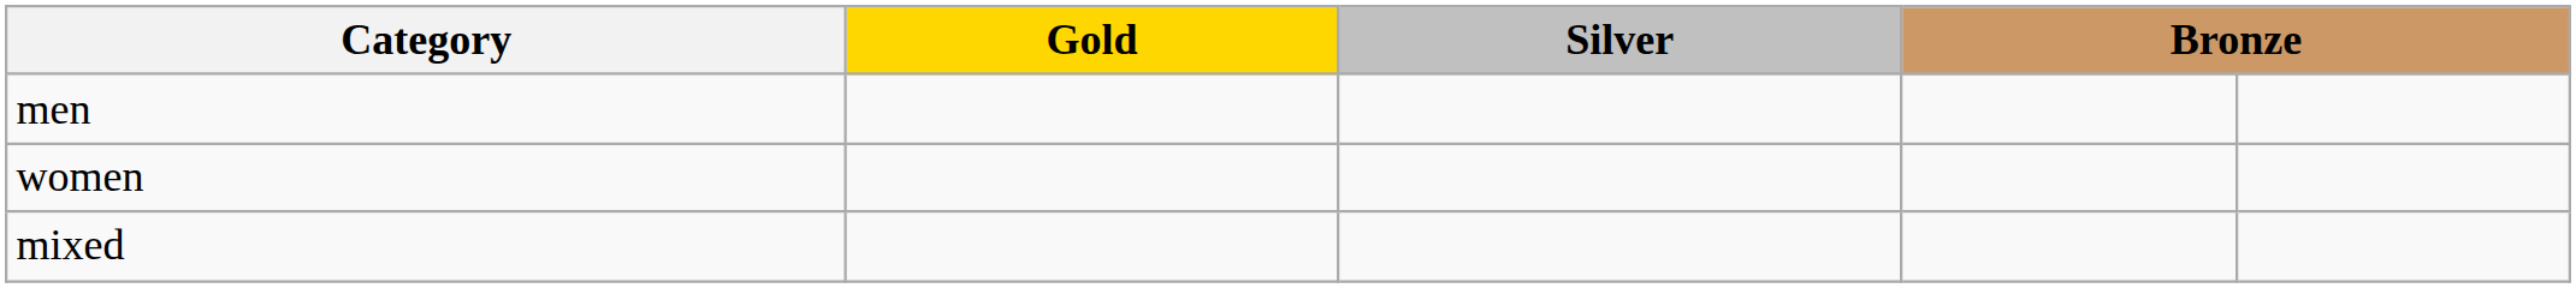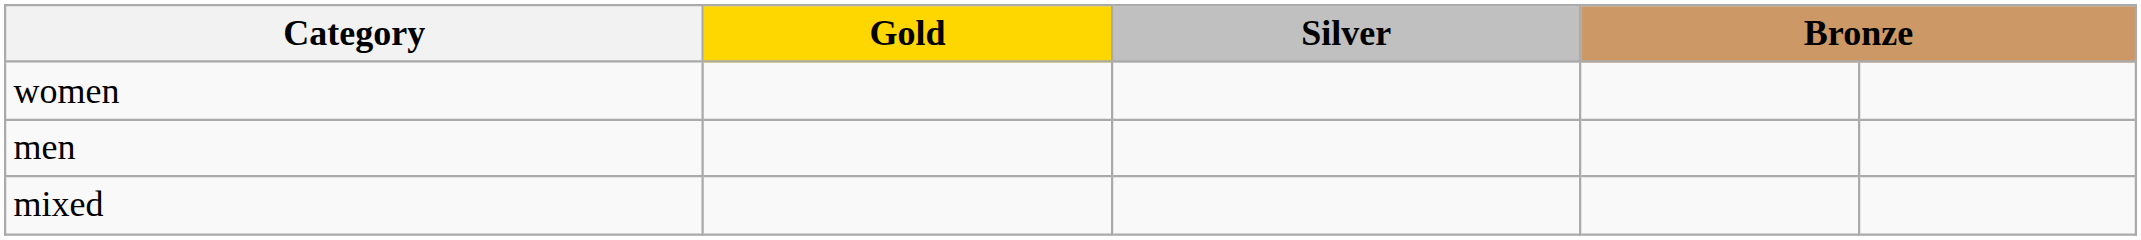rows swapped: men <-> women
